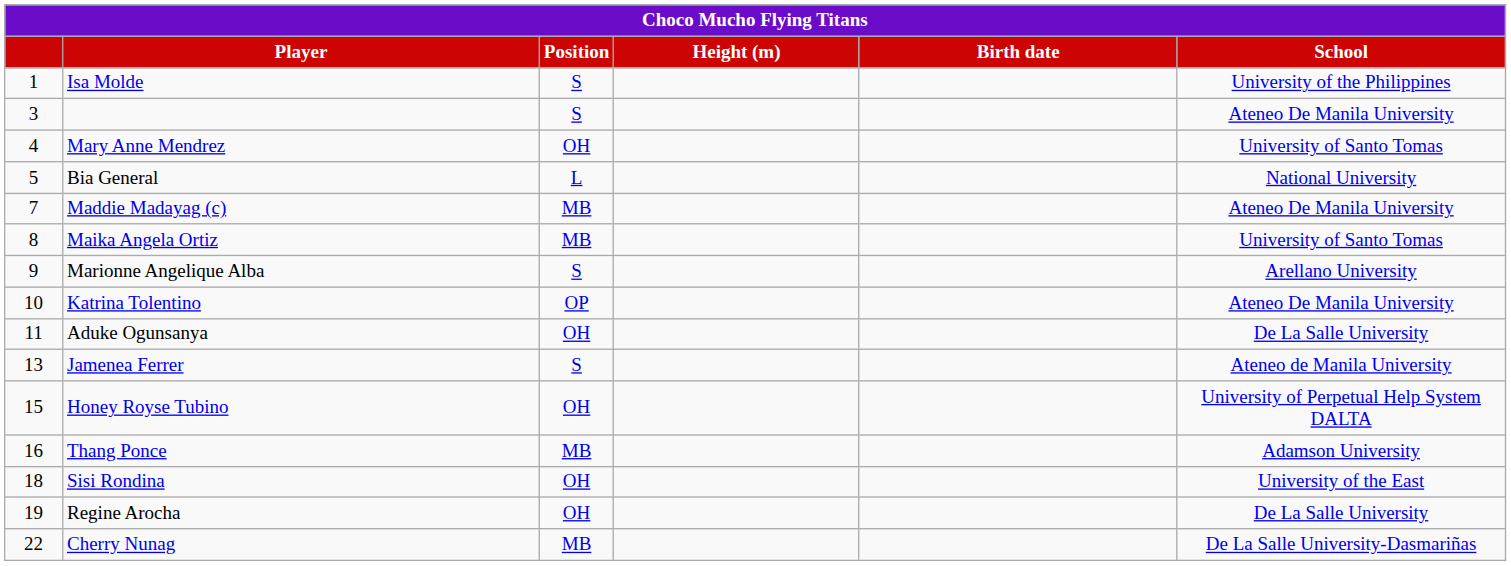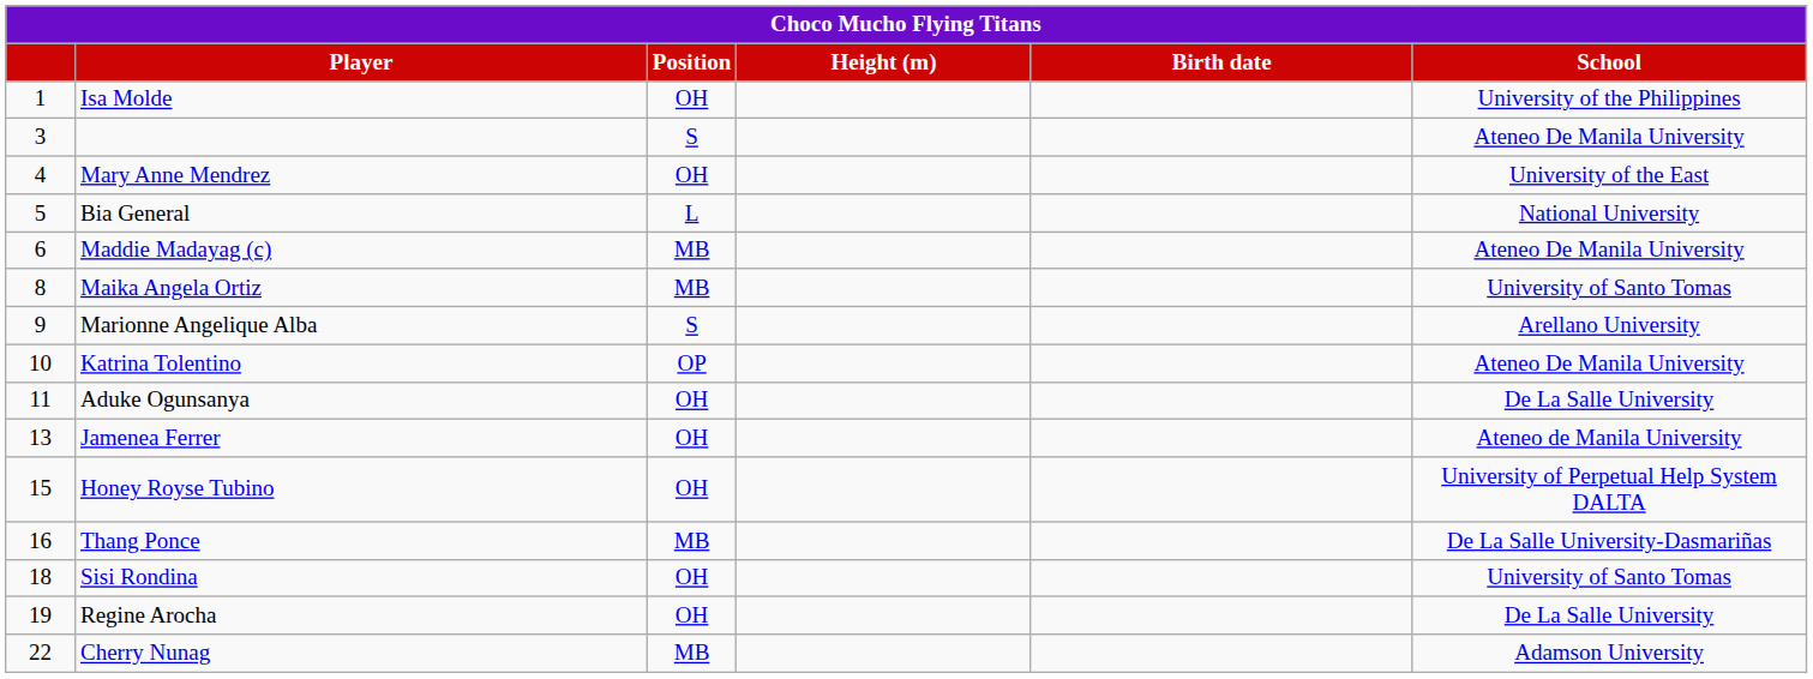Isa Molde | Position: S -> OH
Mary Anne Mendrez | School: University of Santo Tomas -> University of the East
Maddie Madayag (c) | column 1: 7 -> 6
Jamenea Ferrer | Position: S -> OH
Thang Ponce | School: Adamson University -> De La Salle University-Dasmariñas
Sisi Rondina | School: University of the East -> University of Santo Tomas
Cherry Nunag | School: De La Salle University-Dasmariñas -> Adamson University
